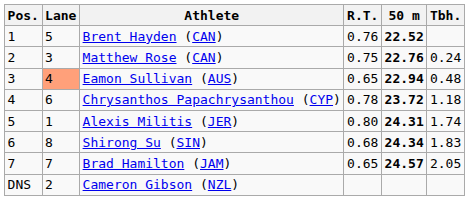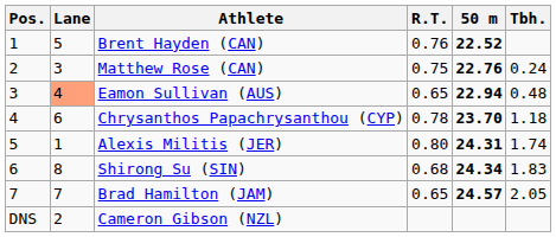Chrysanthos Papachrysanthou (CYP) | 50 m: 23.72 -> 23.70
